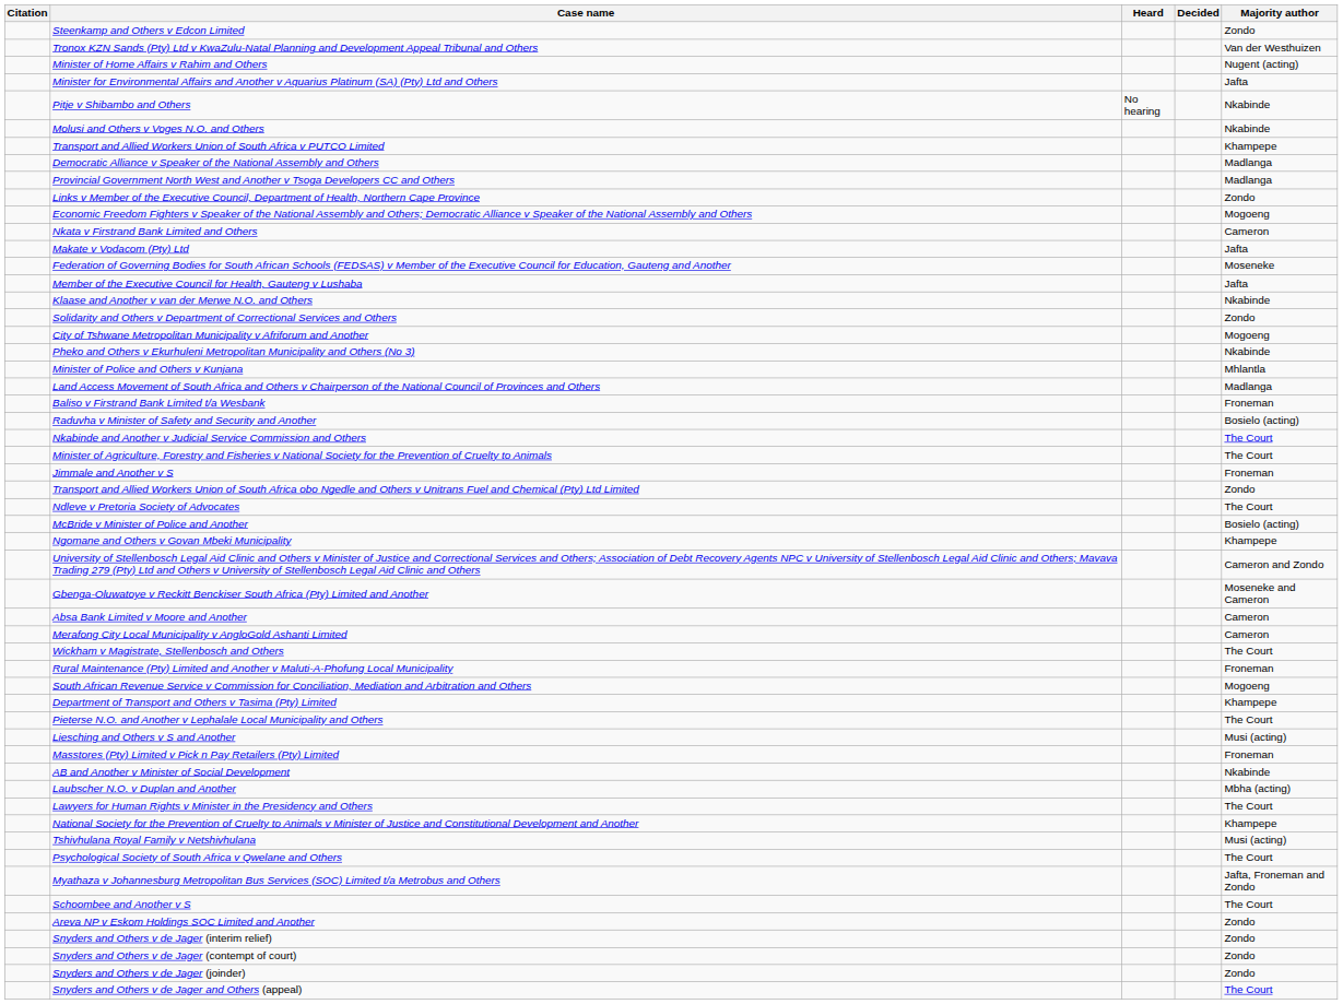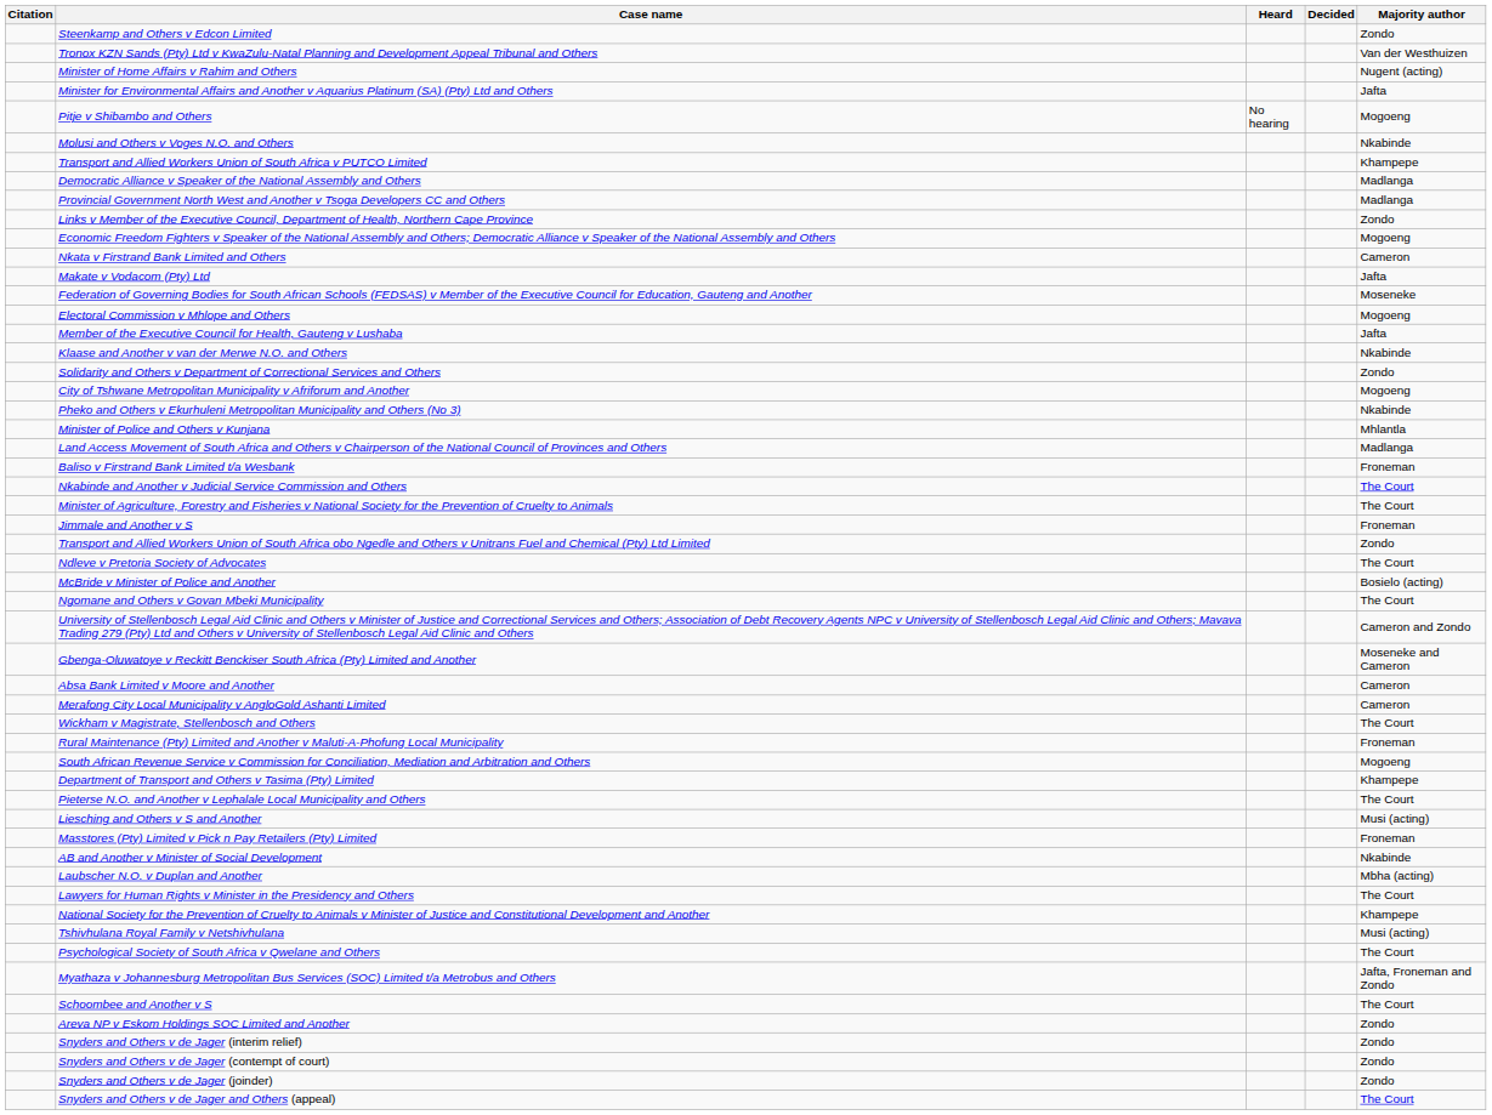Pitje v Shibambo and Others | Majority author: Nkabinde -> Mogoeng
+ row: Electoral Commission v Mhlope and Others | Mogoeng
- row: Raduvha v Minister of Safety and Security and Another | Bosielo (acting)
Ngomane and Others v Govan Mbeki Municipality | Majority author: Khampepe -> The Court
